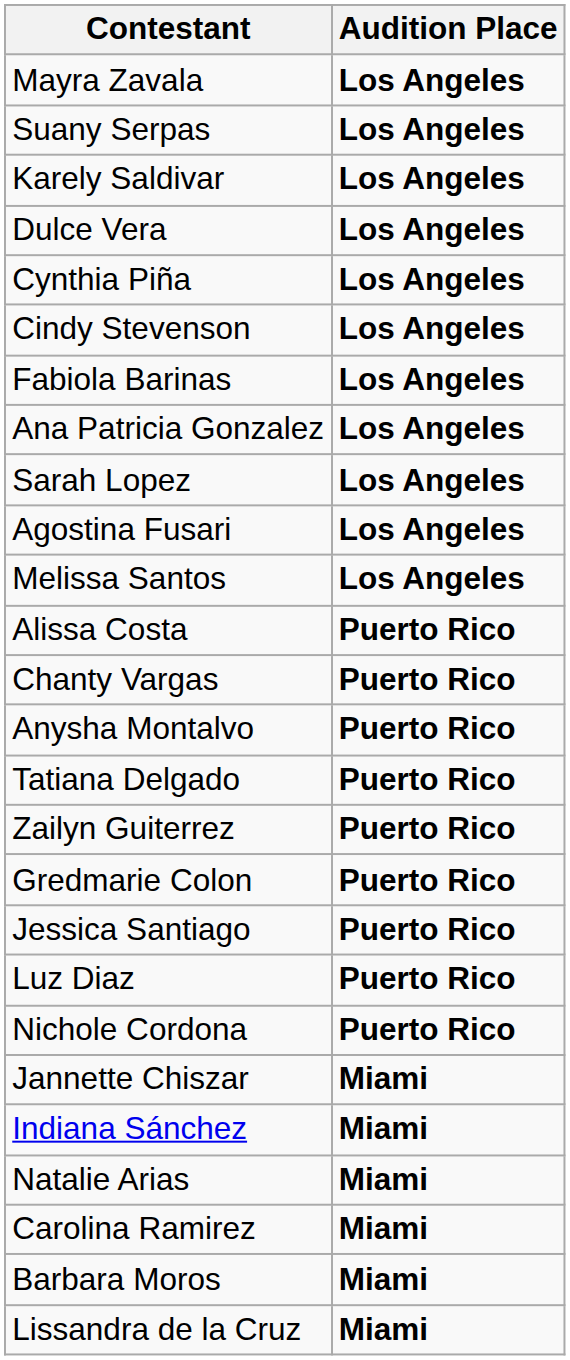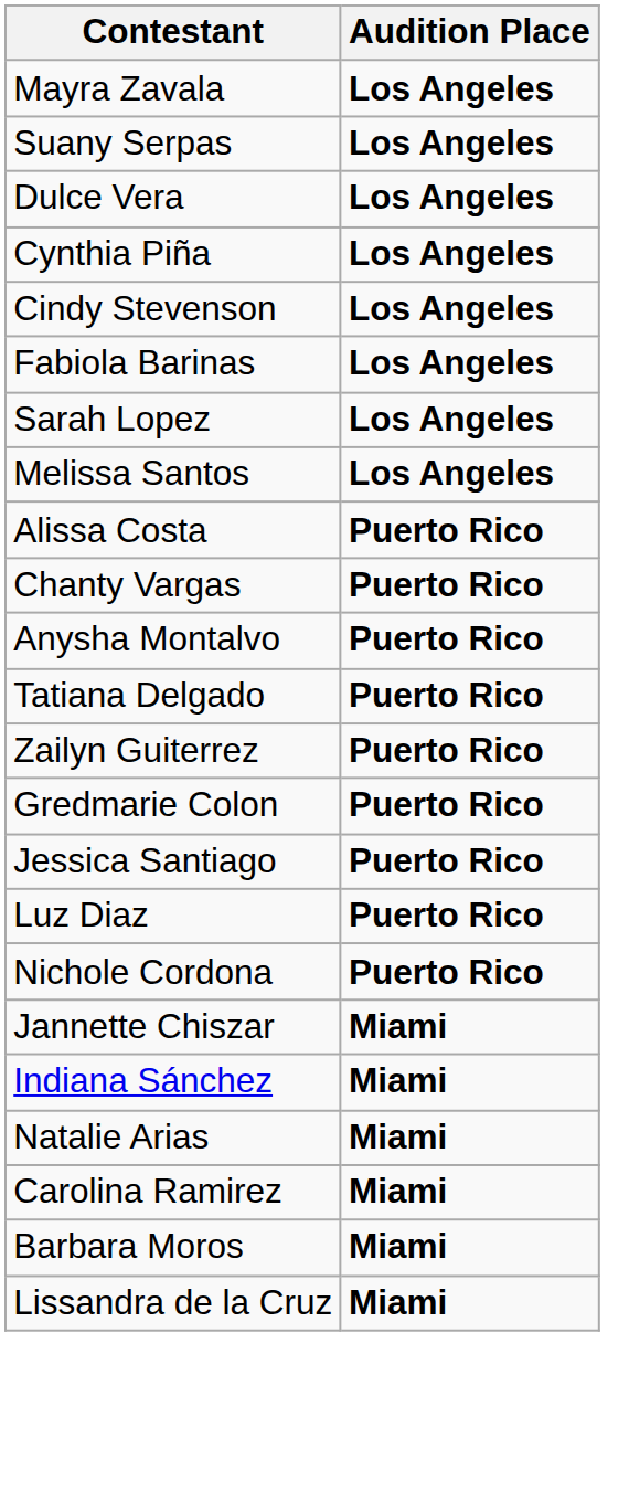- row: Karely Saldivar | Los Angeles
- row: Ana Patricia Gonzalez | Los Angeles
- row: Agostina Fusari | Los Angeles
